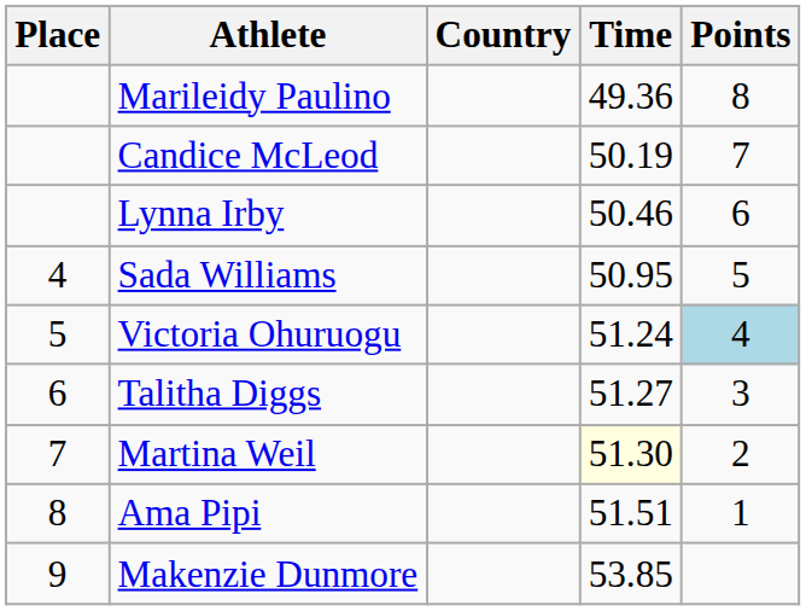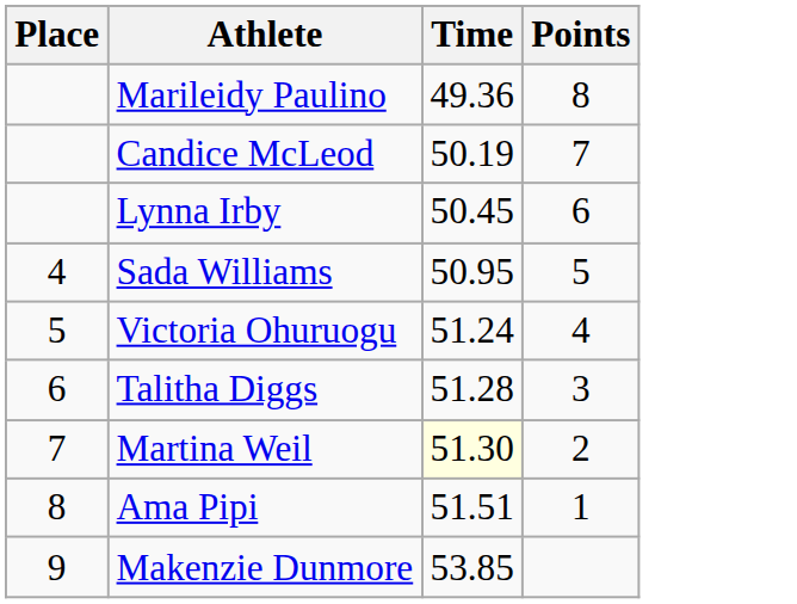- column: Country
Lynna Irby | Time: 50.46 -> 50.45
Victoria Ohuruogu | Points: lightblue background -> no background
Talitha Diggs | Time: 51.27 -> 51.28
